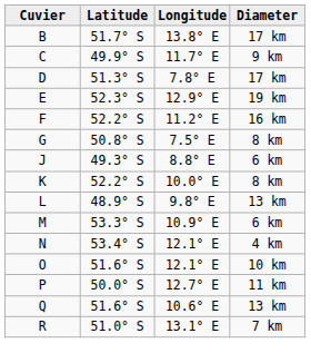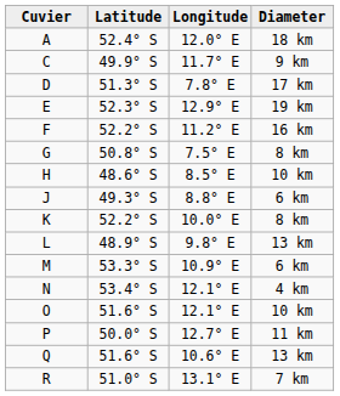+ row: A | 52.4° S | 12.0° E | 18 km
- row: B | 51.7° S | 13.8° E | 17 km
+ row: H | 48.6° S | 8.5° E | 10 km
